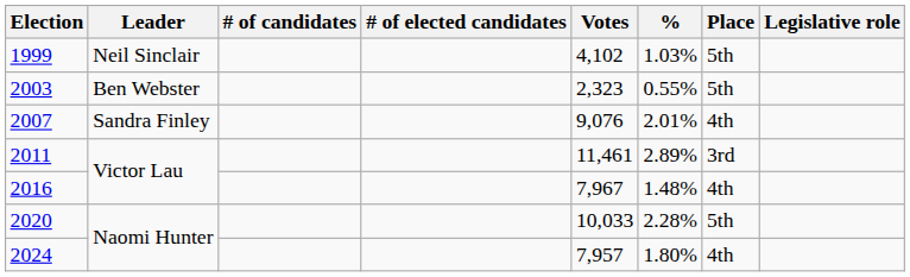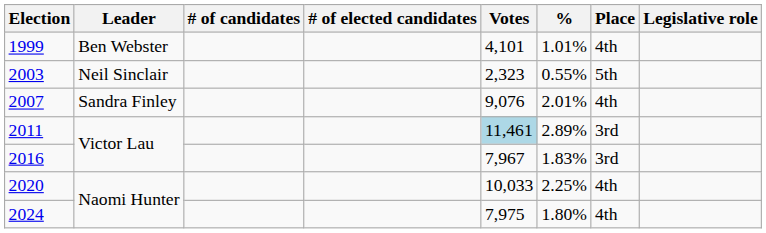1999 | Leader: Neil Sinclair -> Ben Webster
1999 | Votes: 4,102 -> 4,101
1999 | %: 1.03% -> 1.01%
1999 | Place: 5th -> 4th
2003 | Leader: Ben Webster -> Neil Sinclair
2011 | Votes: no background -> lightblue background
2016 | %: 1.48% -> 1.83%
2016 | Place: 4th -> 3rd
2020 | %: 2.28% -> 2.25%
2020 | Place: 5th -> 4th
2024 | Votes: 7,957 -> 7,975
